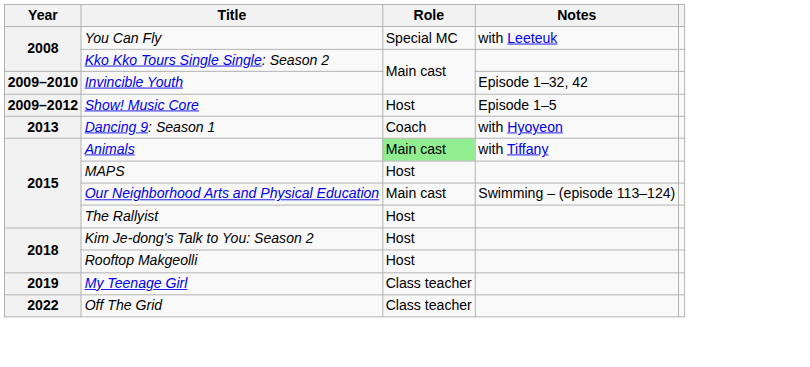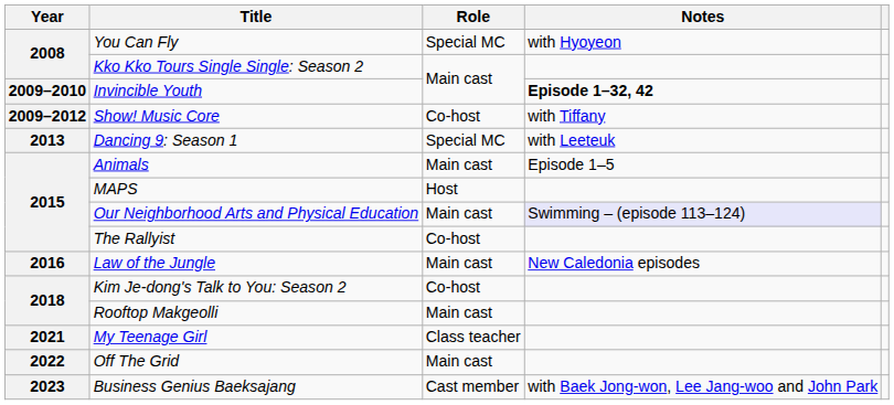You Can Fly | Notes: with Leeteuk -> with Hyoyeon
Invincible Youth | Notes: normal -> bold
Show! Music Core | Role: Host -> Co-host
Show! Music Core | Notes: Episode 1–5 -> with Tiffany
Dancing 9: Season 1 | Role: Coach -> Special MC
Dancing 9: Season 1 | Notes: with Hyoyeon -> with Leeteuk
Animals | Role: lightgreen background -> no background
Animals | Notes: with Tiffany -> Episode 1–5
Our Neighborhood Arts and Physical Education | Notes: no background -> lavender background
The Rallyist | Role: Host -> Co-host
+ row: 2016 | Law of the Jungle | Main cast | New Caledonia episodes
Kim Je-dong's Talk to You: Season 2 | Role: Host -> Co-host
Rooftop Makgeolli | Role: Host -> Main cast
My Teenage Girl | Year: 2019 -> 2021
Off The Grid | Role: Class teacher -> Main cast
+ row: 2023 | Business Genius Baeksajang | Cast member | with Baek Jong-won, Lee Jang-woo and John Park
